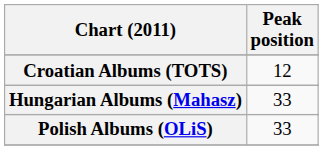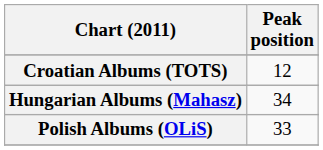Hungarian Albums (Mahasz) | Peak position: 33 -> 34
